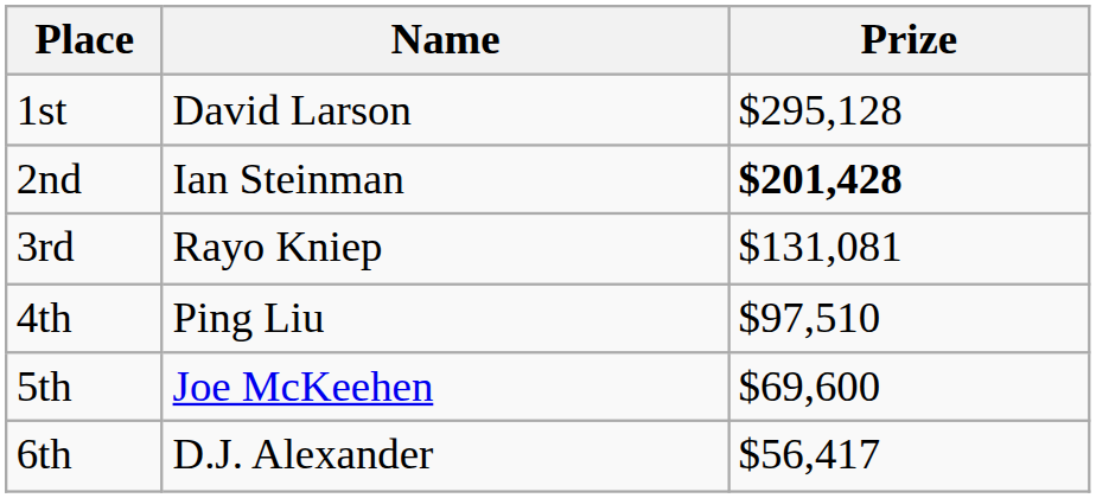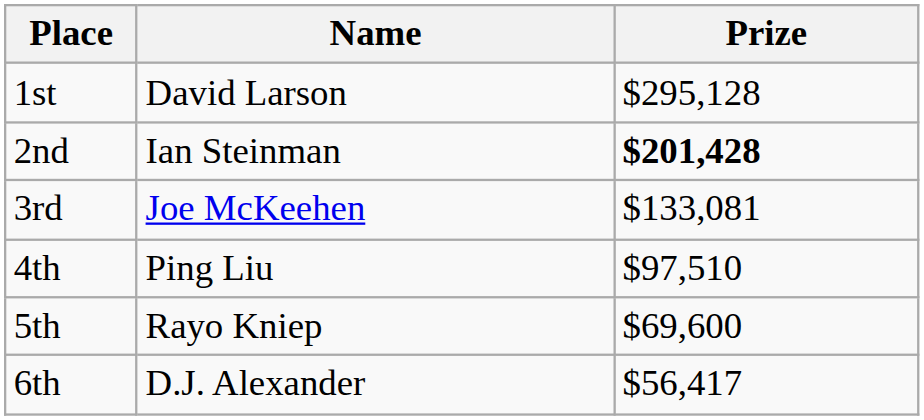3rd | Name: Rayo Kniep -> Joe McKeehen
3rd | Prize: $131,081 -> $133,081
5th | Name: Joe McKeehen -> Rayo Kniep
